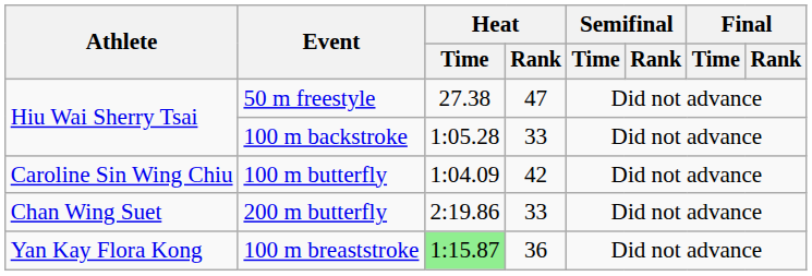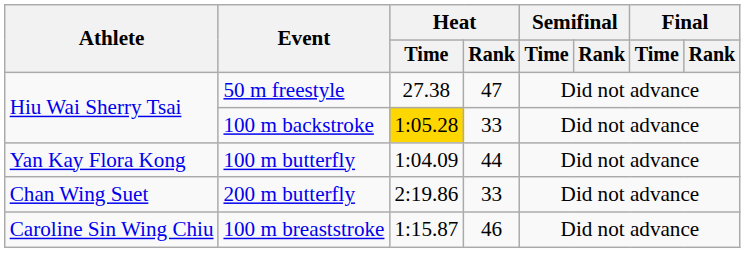100 m backstroke | Heat / Time: no background -> gold background
100 m butterfly | Athlete: Caroline Sin Wing Chiu -> Yan Kay Flora Kong
100 m butterfly | Heat / Rank: 42 -> 44
100 m breaststroke | Athlete: Yan Kay Flora Kong -> Caroline Sin Wing Chiu
100 m breaststroke | Heat / Time: lightgreen background -> no background
100 m breaststroke | Heat / Rank: 36 -> 46
